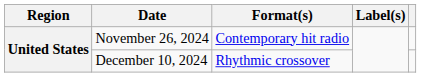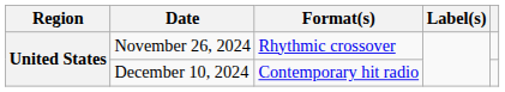November 26, 2024 | Format(s): Contemporary hit radio -> Rhythmic crossover
December 10, 2024 | Format(s): Rhythmic crossover -> Contemporary hit radio
